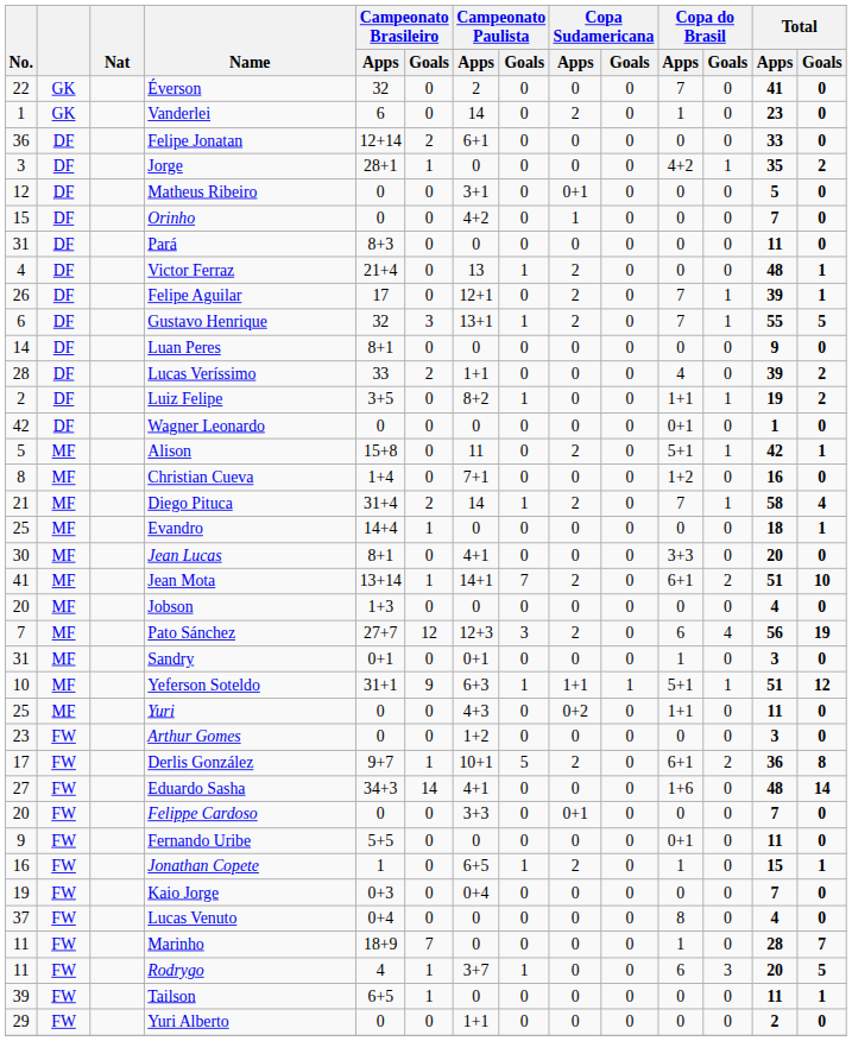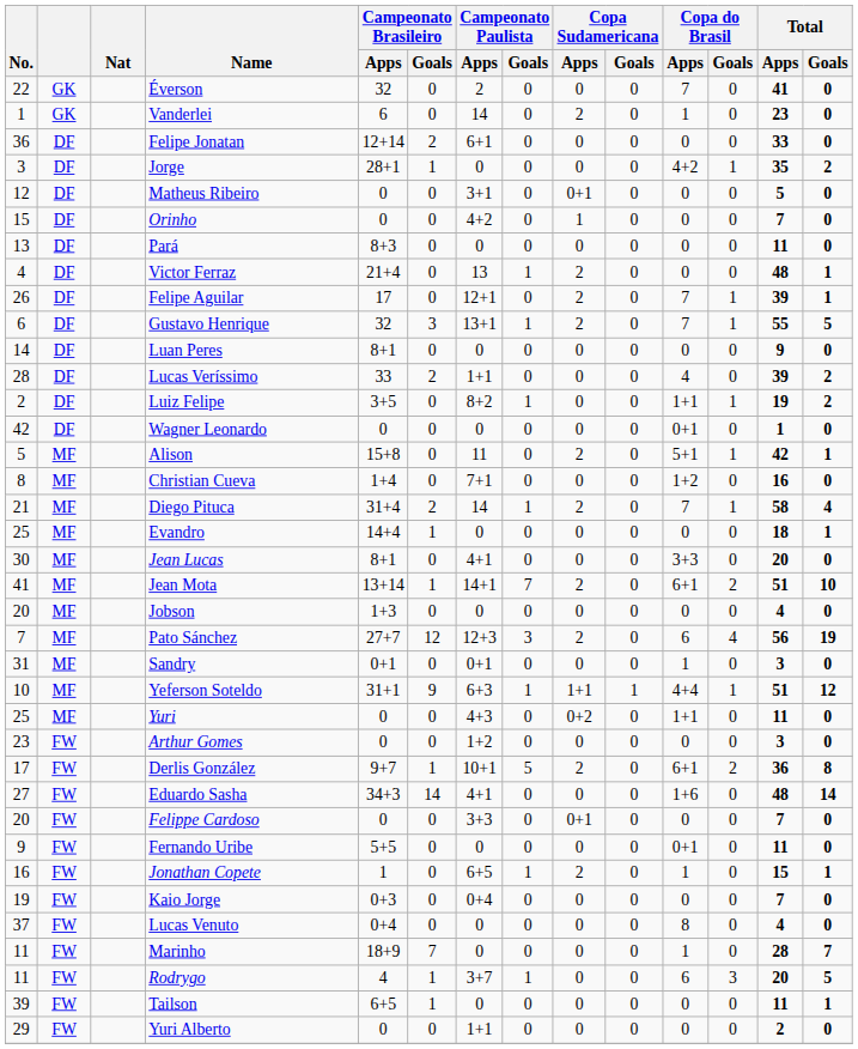Pará | No.: 31 -> 13
Yeferson Soteldo | Copa do Brasil / Apps: 5+1 -> 4+4
